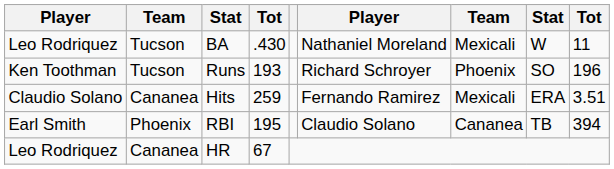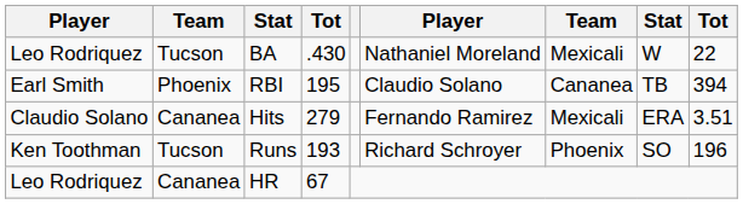BA | column 9: 11 -> 22
rows swapped: Runs <-> RBI
Hits | column 4: 259 -> 279
